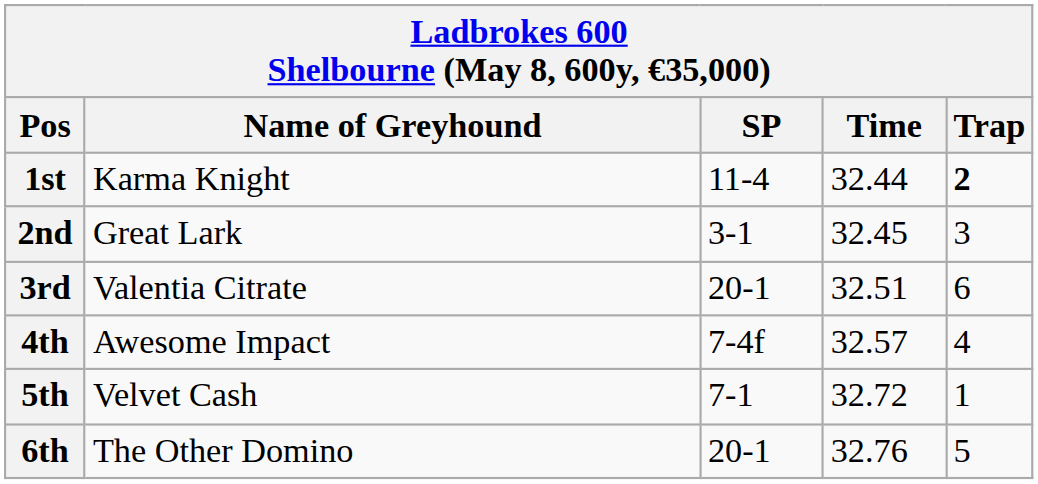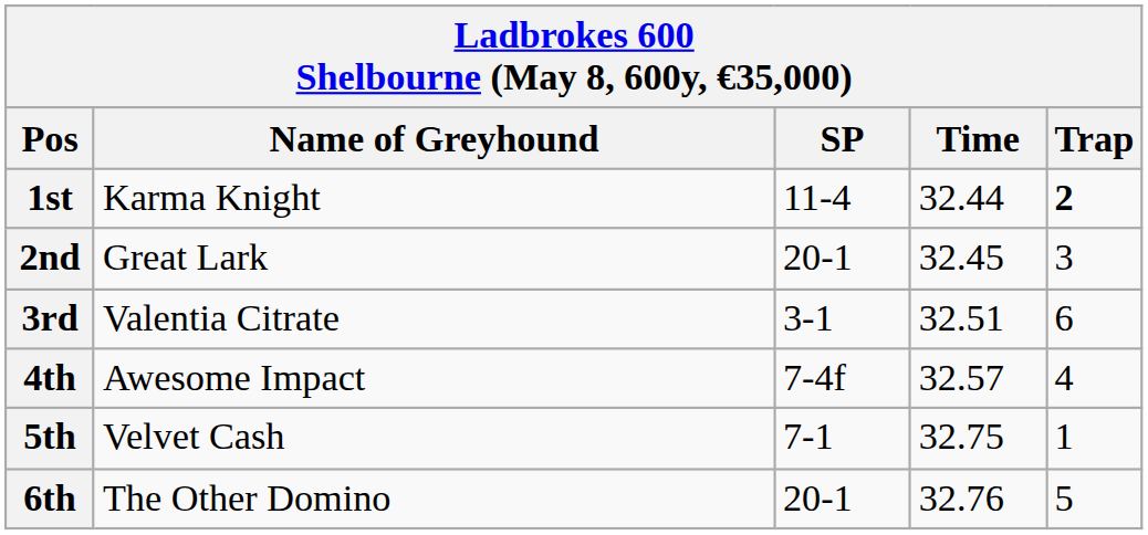2nd | SP: 3-1 -> 20-1
3rd | SP: 20-1 -> 3-1
5th | Time: 32.72 -> 32.75
